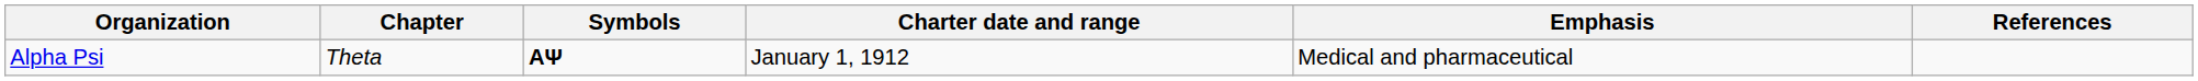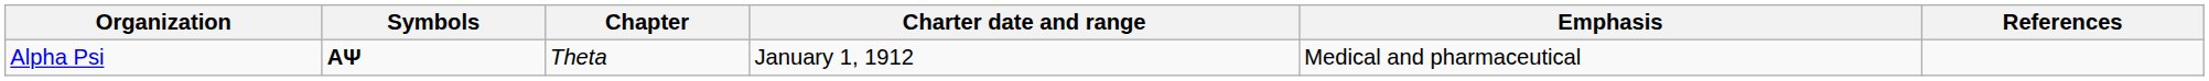columns swapped: Chapter <-> Symbols
